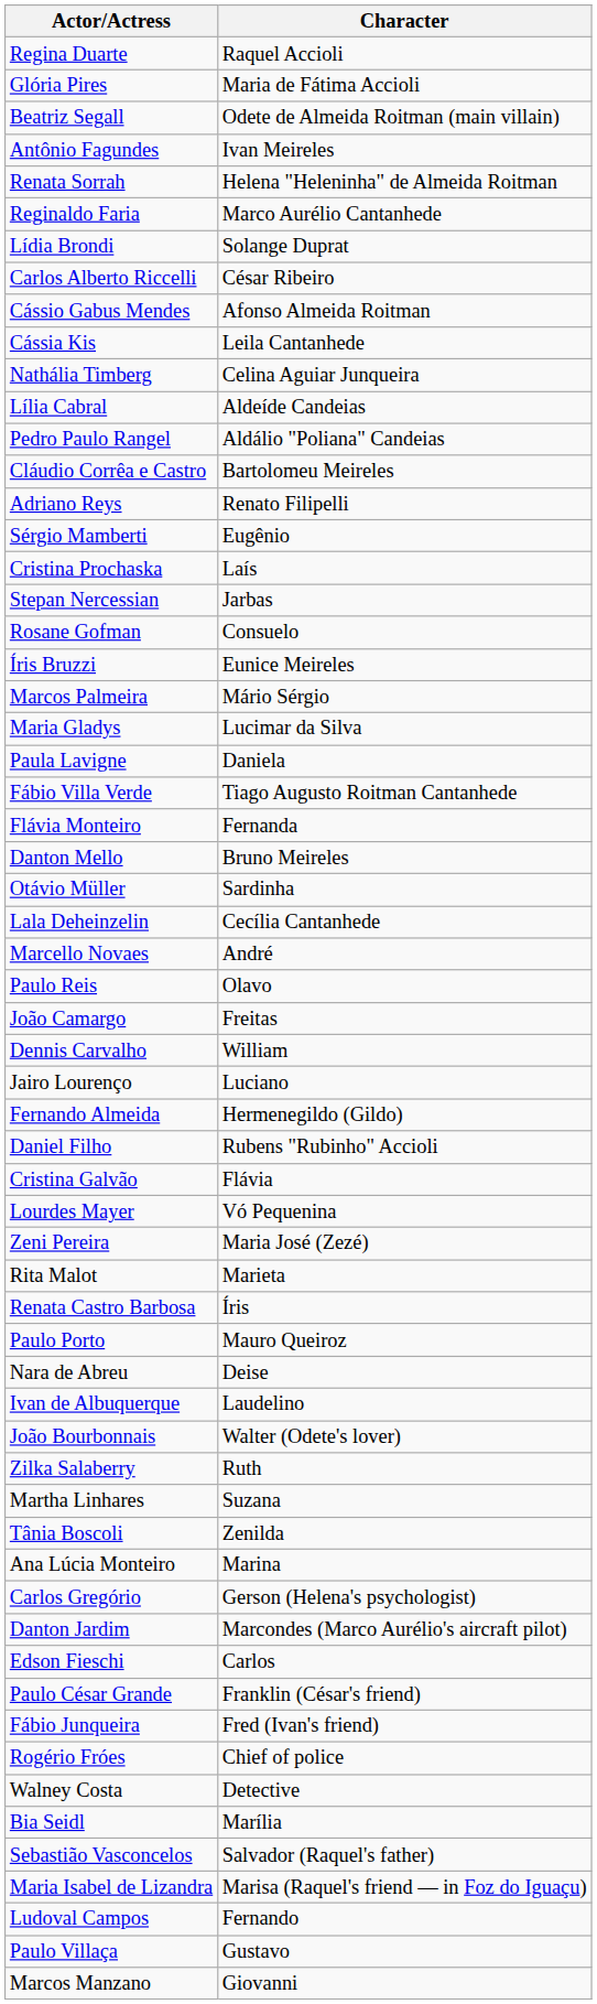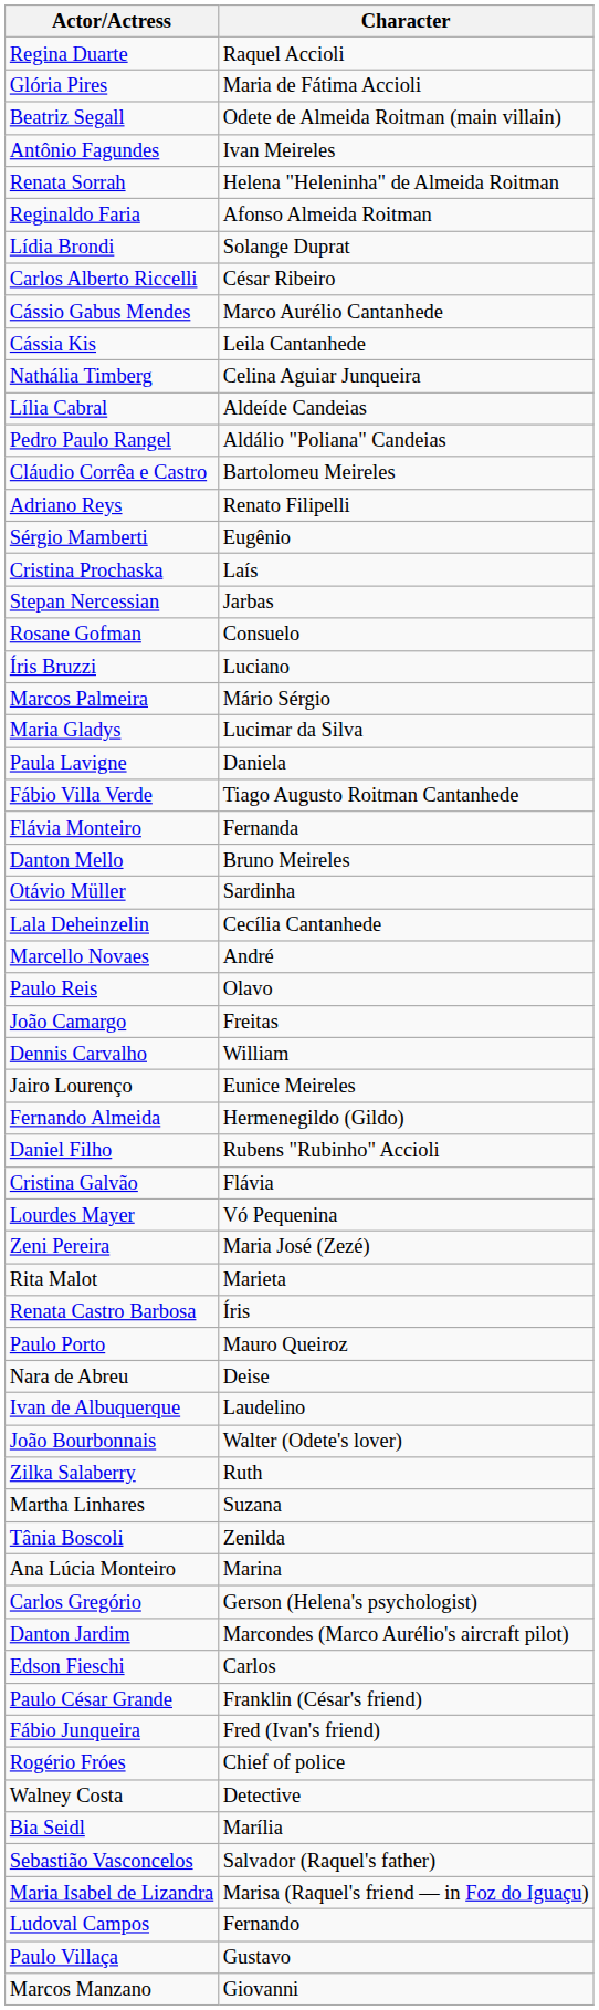Reginaldo Faria | Character: Marco Aurélio Cantanhede -> Afonso Almeida Roitman
Cássio Gabus Mendes | Character: Afonso Almeida Roitman -> Marco Aurélio Cantanhede
Íris Bruzzi | Character: Eunice Meireles -> Luciano
Jairo Lourenço | Character: Luciano -> Eunice Meireles
